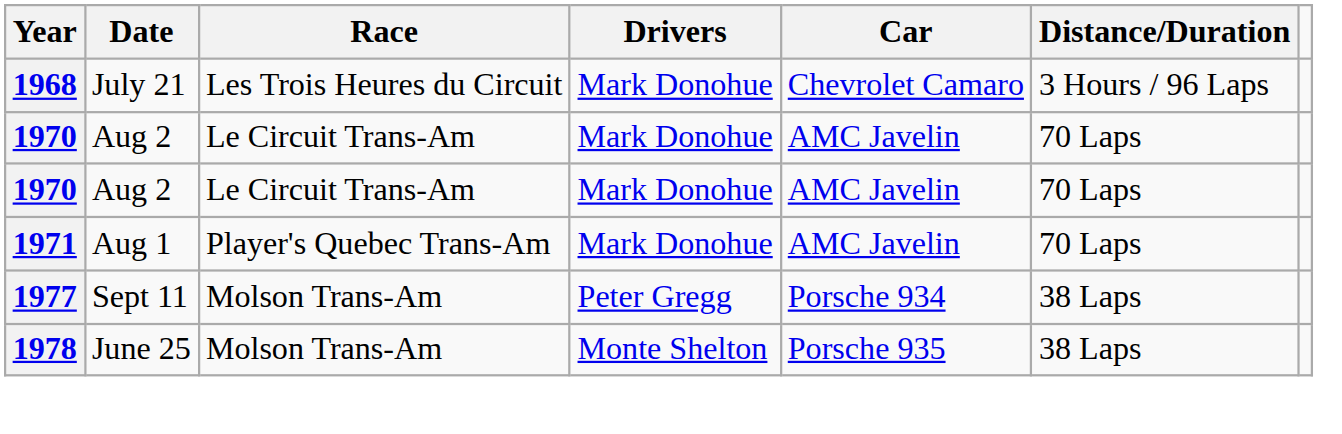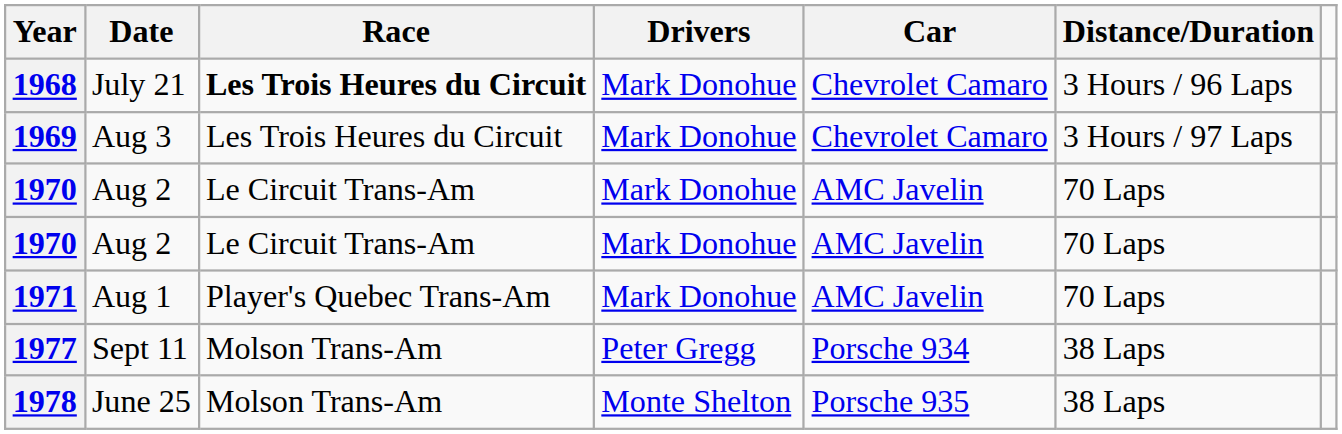1968 | Race: normal -> bold
+ row: 1969 | Aug 3 | Les Trois Heures du Circuit | Mark Donohue | Chevrolet Camaro | 3 Hours / 97 Laps
